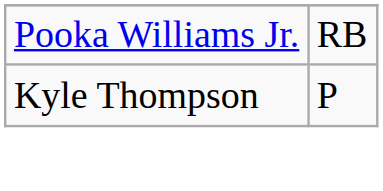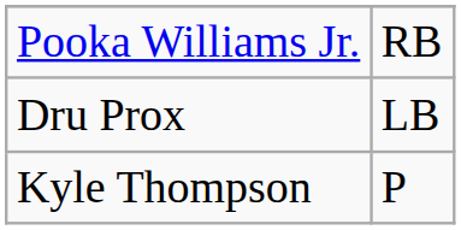+ row: Dru Prox | LB
